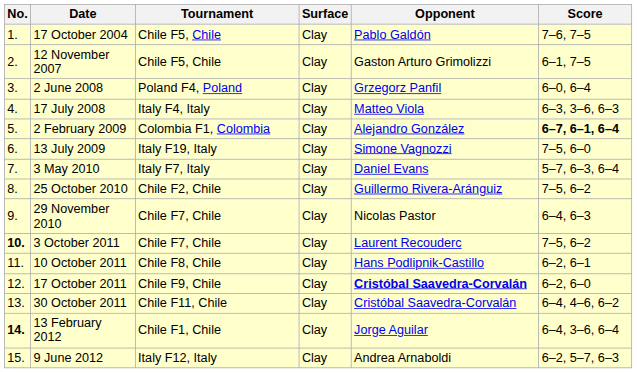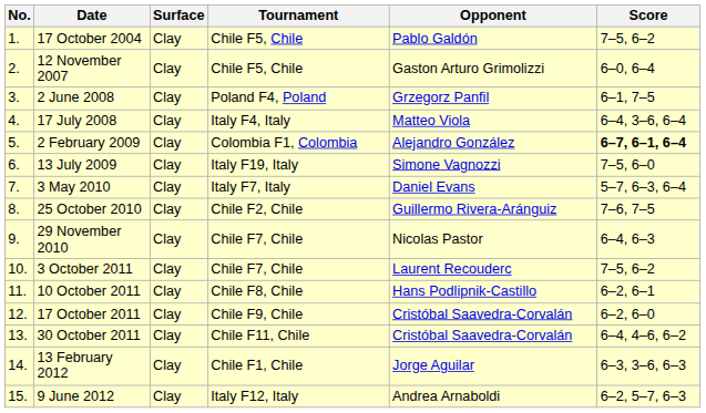columns swapped: Tournament <-> Surface
17 October 2004 | Score: 7–6, 7–5 -> 7–5, 6–2
12 November 2007 | Score: 6–1, 7–5 -> 6–0, 6–4
2 June 2008 | Score: 6–0, 6–4 -> 6–1, 7–5
17 July 2008 | Score: 6–3, 3–6, 6–3 -> 6–4, 3–6, 6–4
25 October 2010 | Score: 7–5, 6–2 -> 7–6, 7–5
3 October 2011 | No.: bold -> normal
17 October 2011 | Opponent: bold -> normal
13 February 2012 | No.: bold -> normal
13 February 2012 | Score: 6–4, 3–6, 6–4 -> 6–3, 3–6, 6–3
